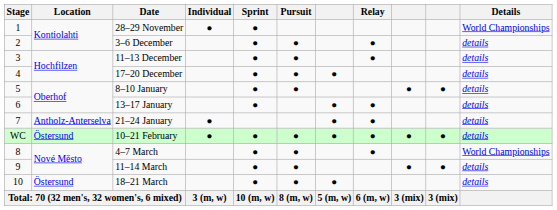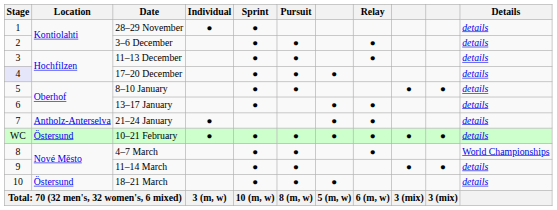28–29 November | Details: World Championships -> details
17–20 December | Stage: no background -> lavender background
